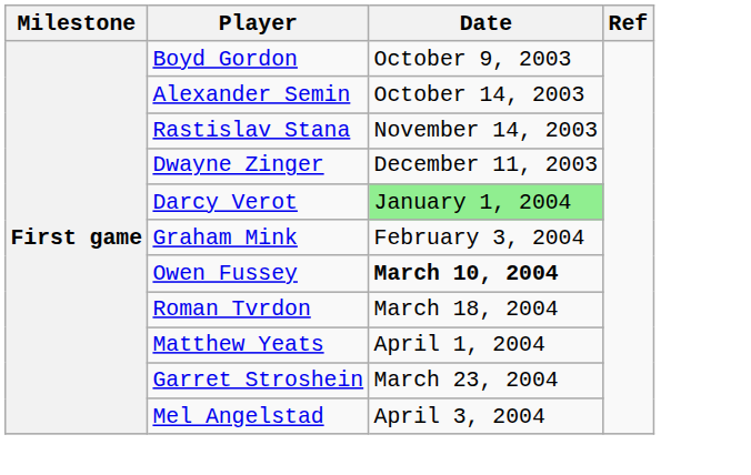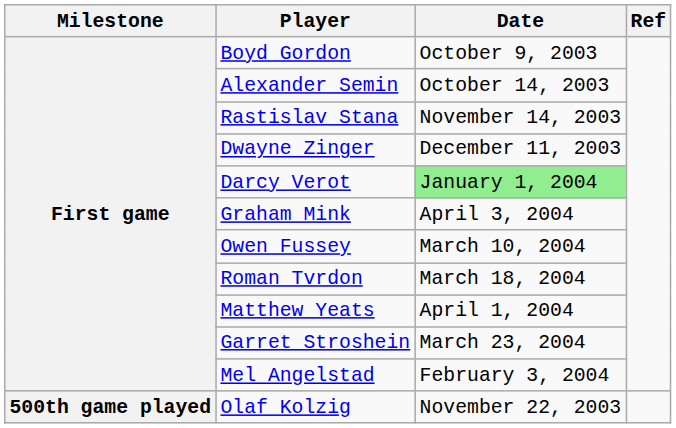Graham Mink | Date: February 3, 2004 -> April 3, 2004
Owen Fussey | Date: bold -> normal
Mel Angelstad | Date: April 3, 2004 -> February 3, 2004
+ row: 500th game played | Olaf Kolzig | November 22, 2003
